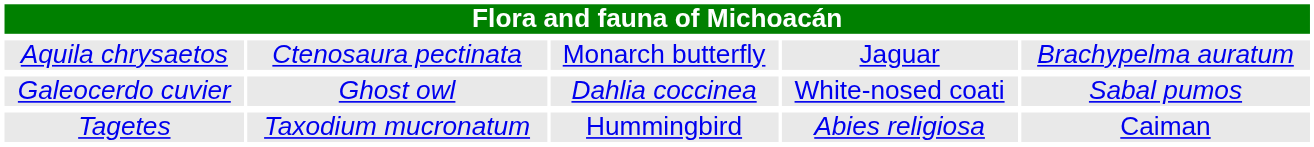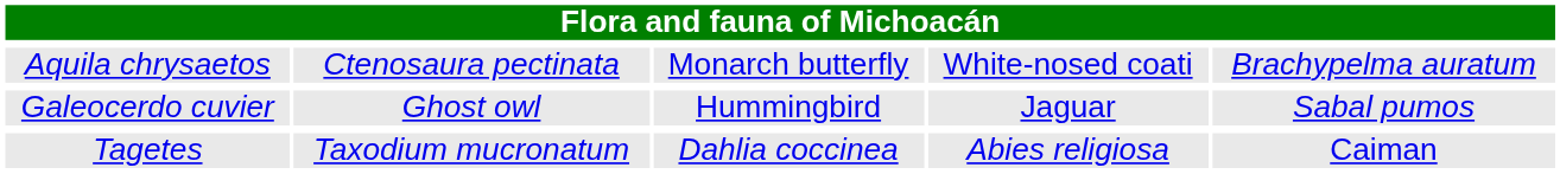Aquila chrysaetos | column 4: Jaguar -> White-nosed coati
Galeocerdo cuvier | column 3: Dahlia coccinea -> Hummingbird
Galeocerdo cuvier | column 4: White-nosed coati -> Jaguar
Tagetes | column 3: Hummingbird -> Dahlia coccinea
